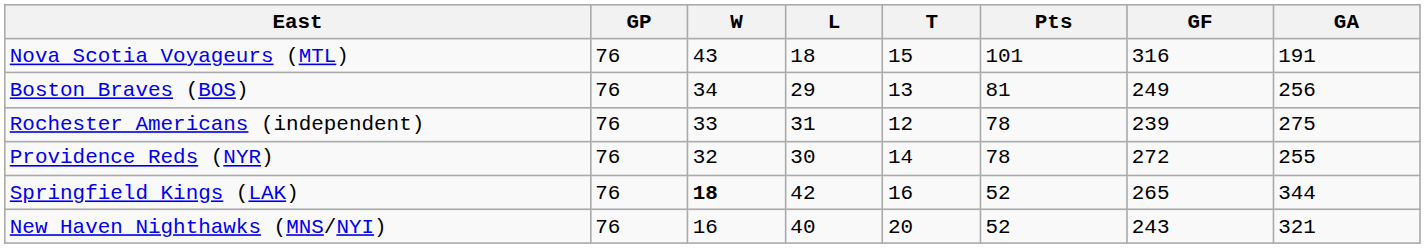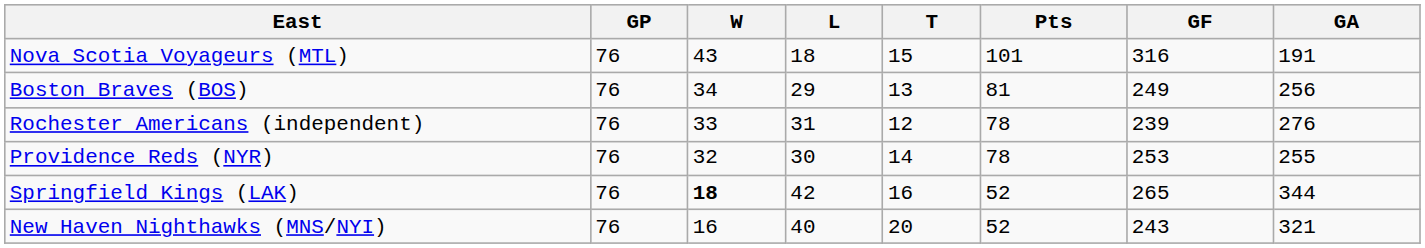Rochester Americans (independent) | GA: 275 -> 276
Providence Reds (NYR) | GF: 272 -> 253
